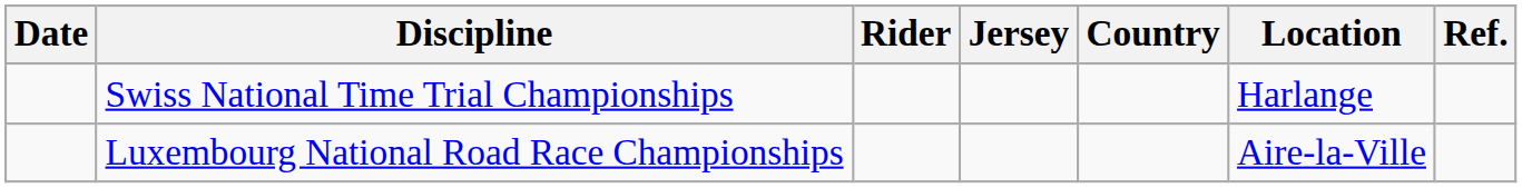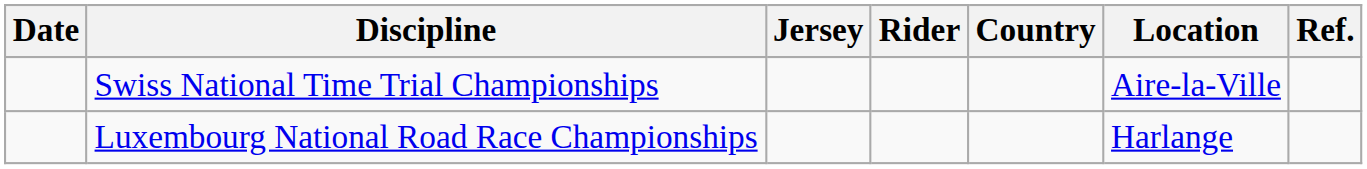columns swapped: Jersey <-> Rider
Swiss National Time Trial Championships | Location: Harlange -> Aire-la-Ville
Luxembourg National Road Race Championships | Location: Aire-la-Ville -> Harlange
